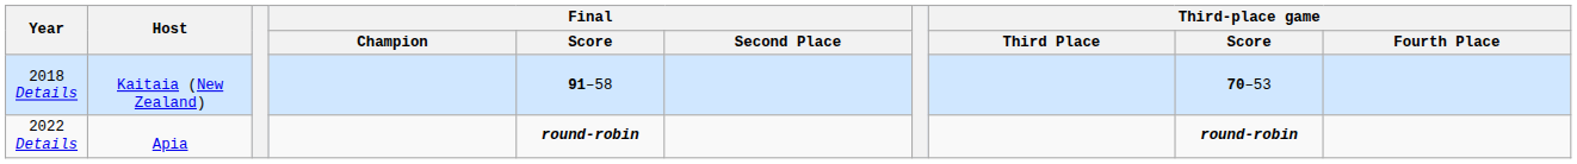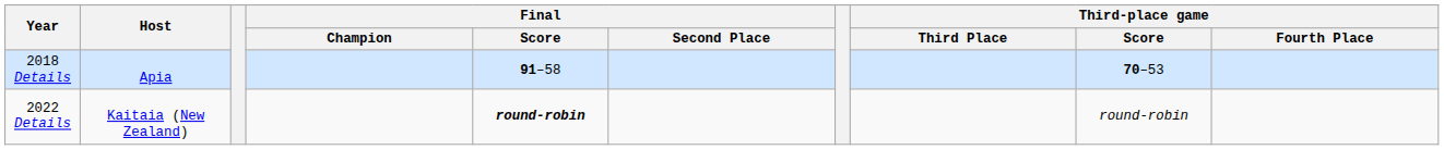2018 Details | Host: Kaitaia (New Zealand) -> Apia
2022 Details | Host: Apia -> Kaitaia (New Zealand)
2022 Details | Third-place game / Score: bold -> normal
